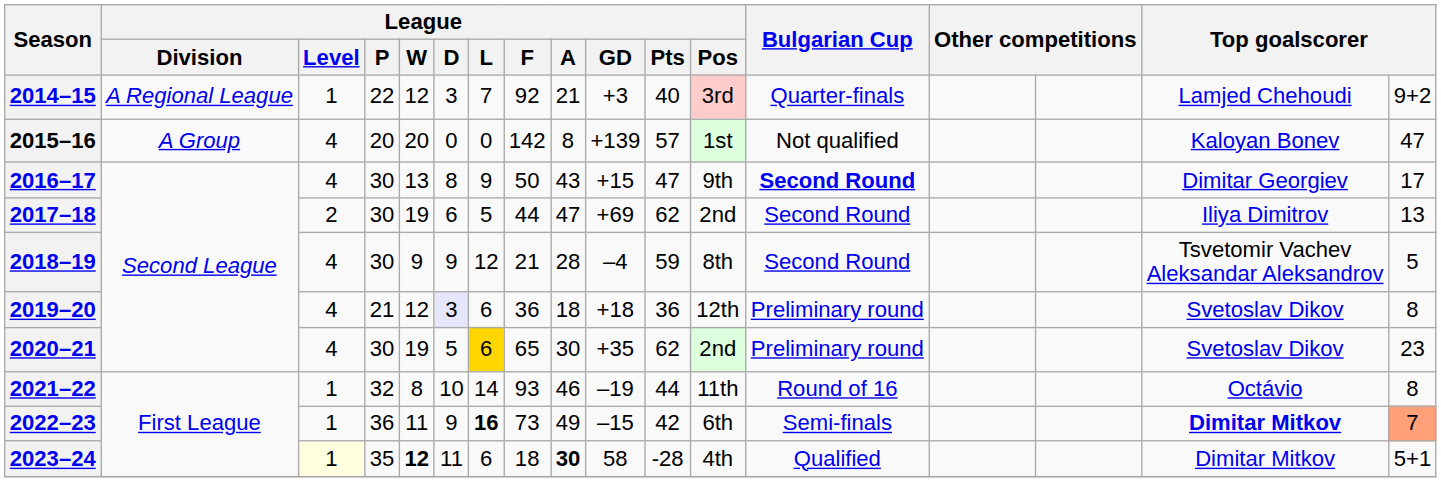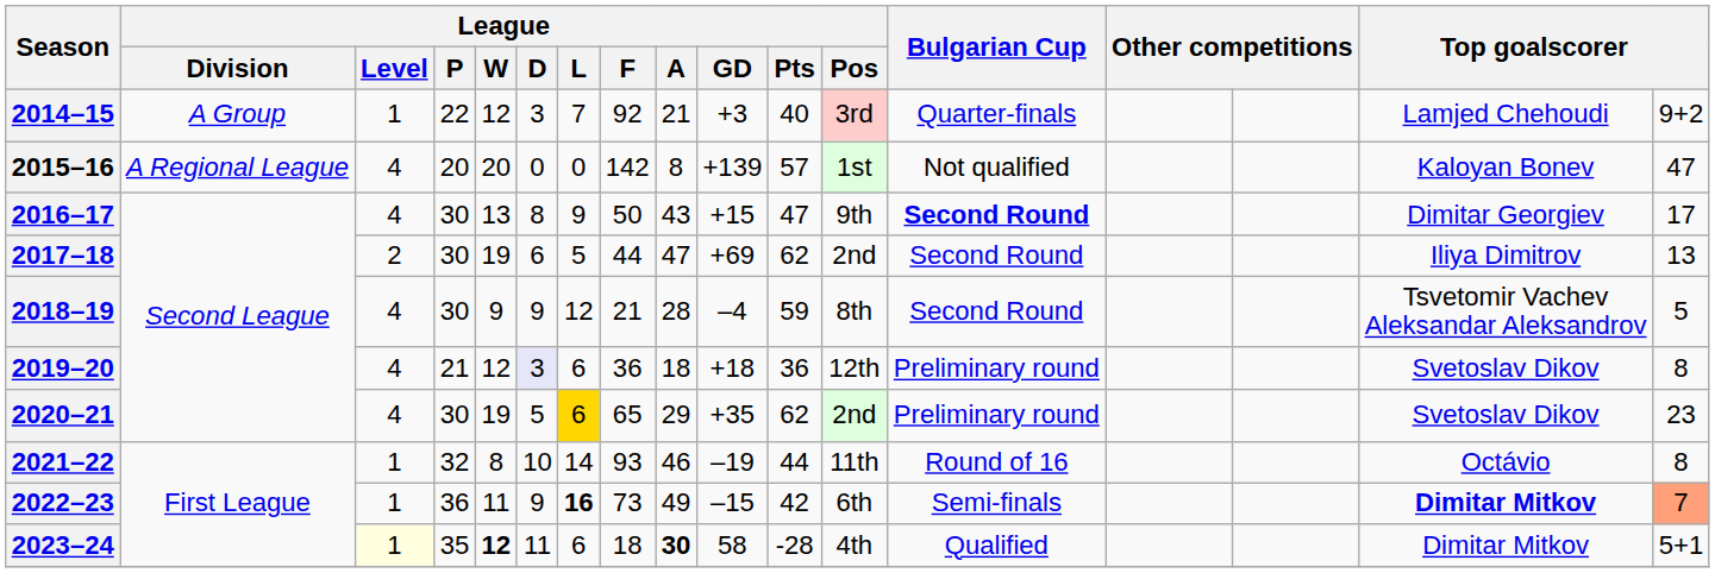2014–15 | League / Division: A Regional League -> A Group
2015–16 | League / Division: A Group -> A Regional League
2020–21 | League / A: 30 -> 29
